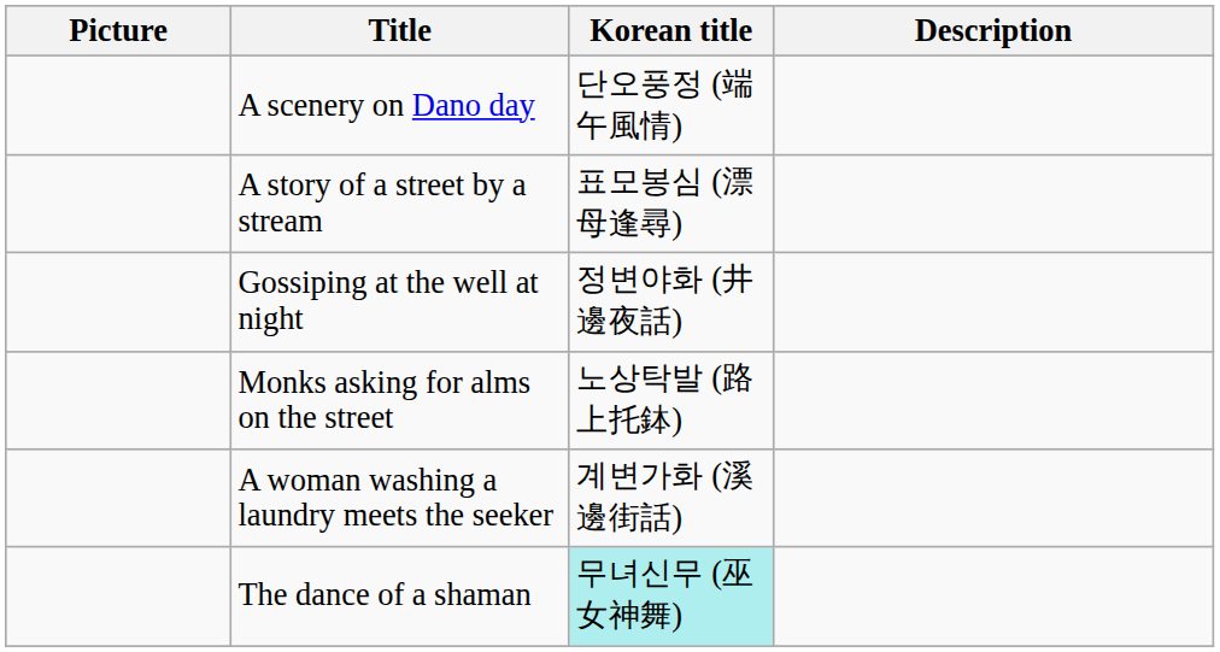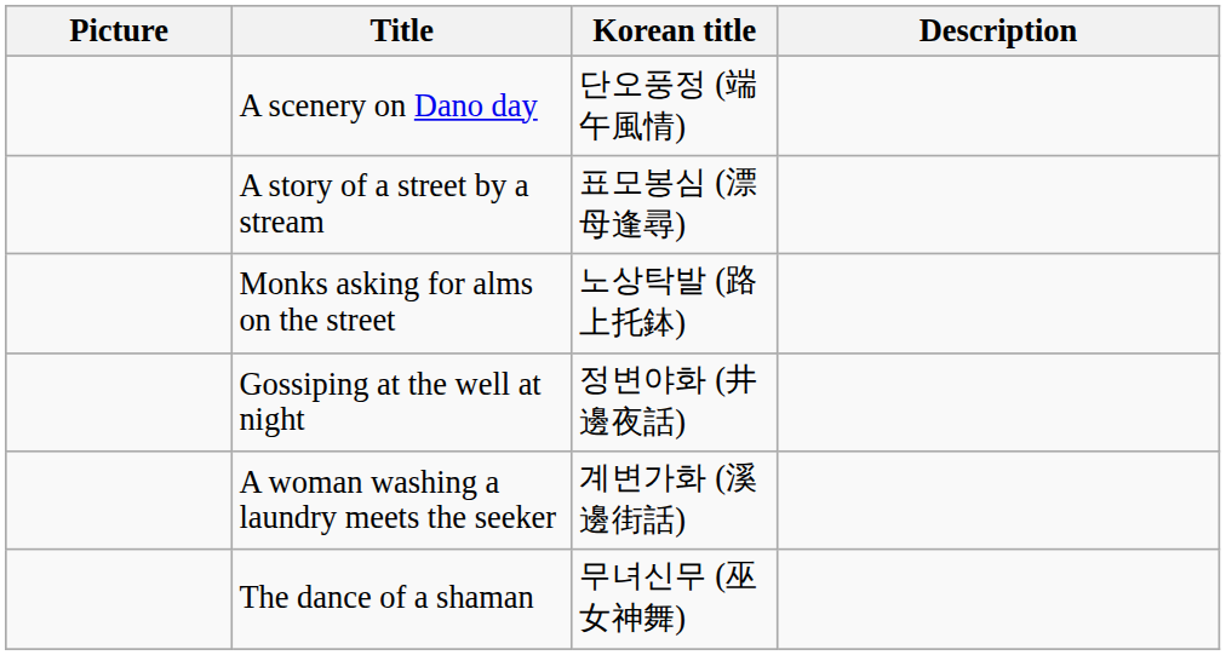rows swapped: Gossiping at the well at night <-> Monks asking for alms on the street
The dance of a shaman | Korean title: paleturquoise background -> no background
